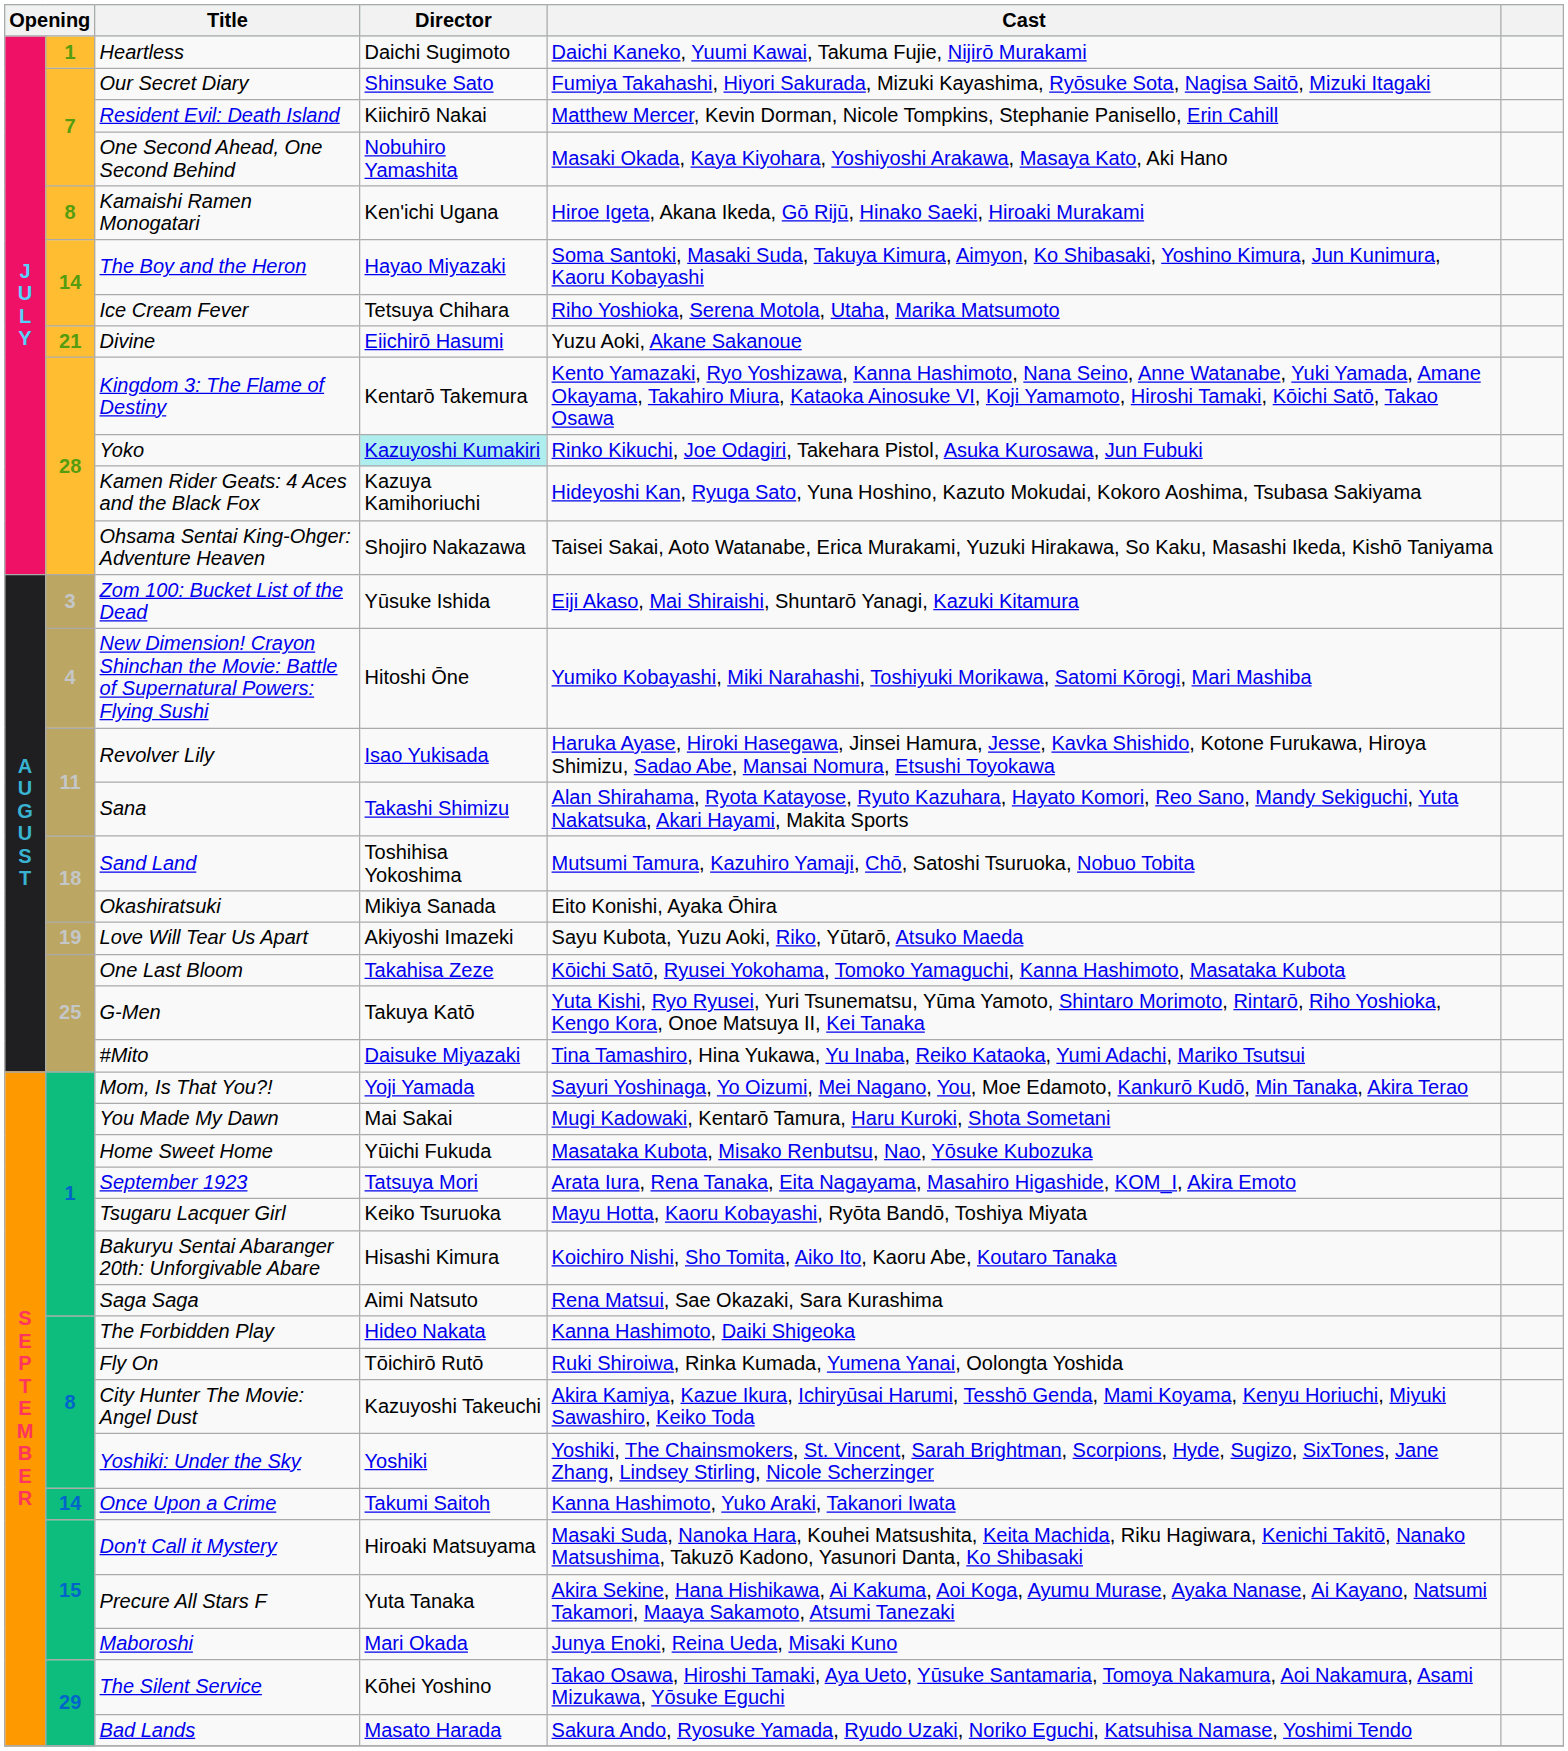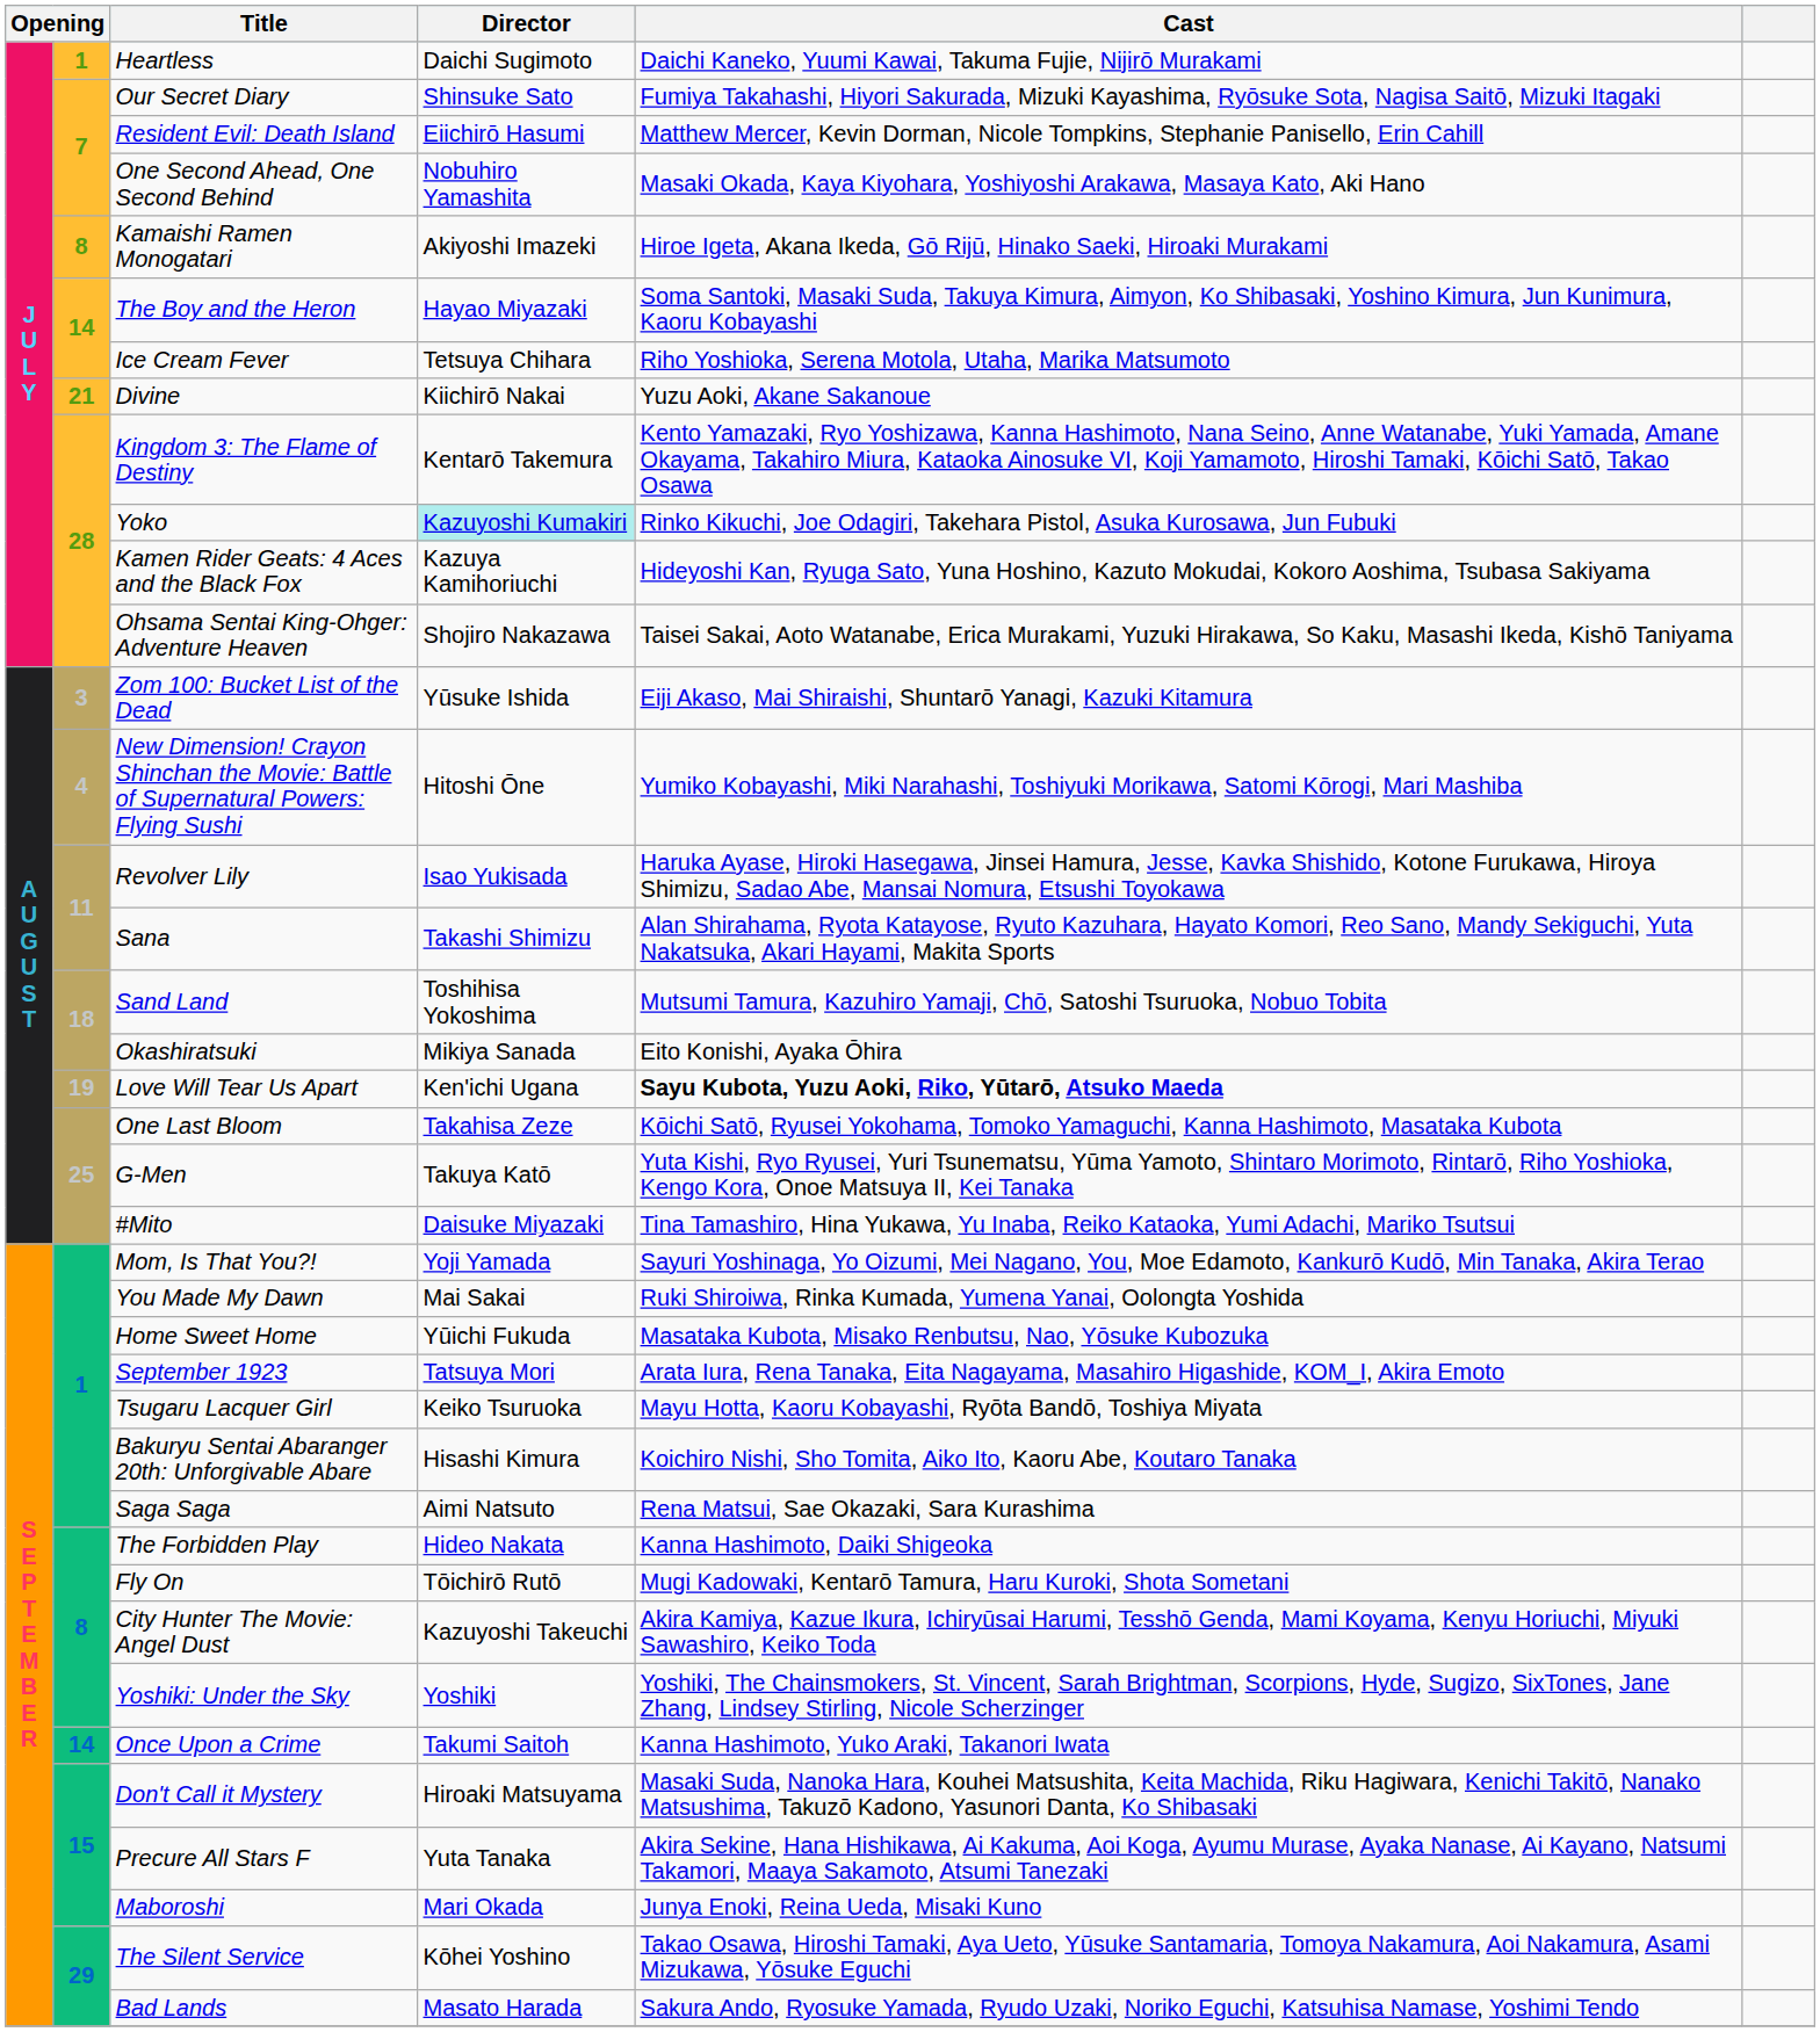Resident Evil: Death Island | Director: Kiichirō Nakai -> Eiichirō Hasumi
Kamaishi Ramen Monogatari | Director: Ken'ichi Ugana -> Akiyoshi Imazeki
Divine | Director: Eiichirō Hasumi -> Kiichirō Nakai
Love Will Tear Us Apart | Director: Akiyoshi Imazeki -> Ken'ichi Ugana
Love Will Tear Us Apart | Cast: normal -> bold
You Made My Dawn | Cast: Mugi Kadowaki, Kentarō Tamura, Haru Kuroki, Shota Sometani -> Ruki Shiroiwa, Rinka Kumada, Yumena Yanai, Oolongta Yoshida
Fly On | Cast: Ruki Shiroiwa, Rinka Kumada, Yumena Yanai, Oolongta Yoshida -> Mugi Kadowaki, Kentarō Tamura, Haru Kuroki, Shota Sometani
